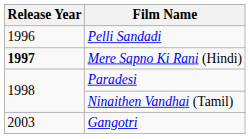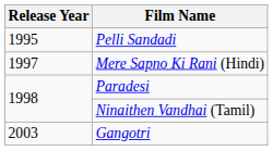Pelli Sandadi | Release Year: 1996 -> 1995
Mere Sapno Ki Rani (Hindi) | Release Year: bold -> normal
